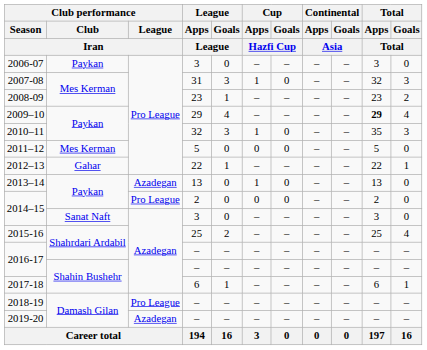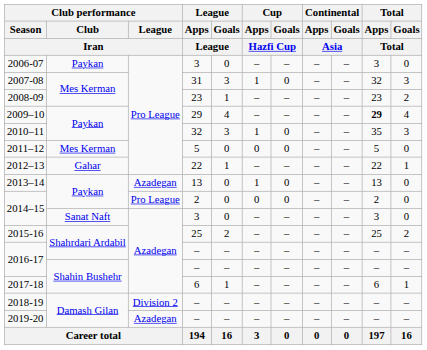2015-16 | Total / Goals / Total: 4 -> 2
2018-19 | Club performance / League / Iran: Pro League -> Division 2
